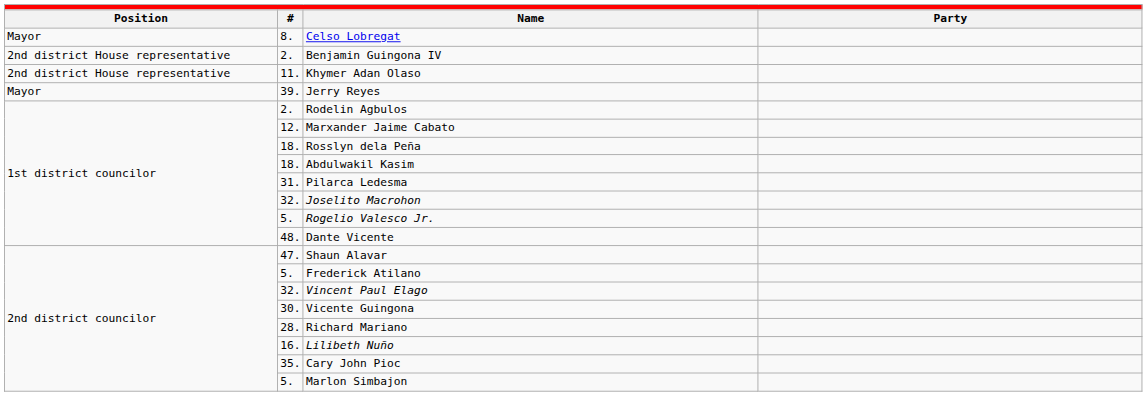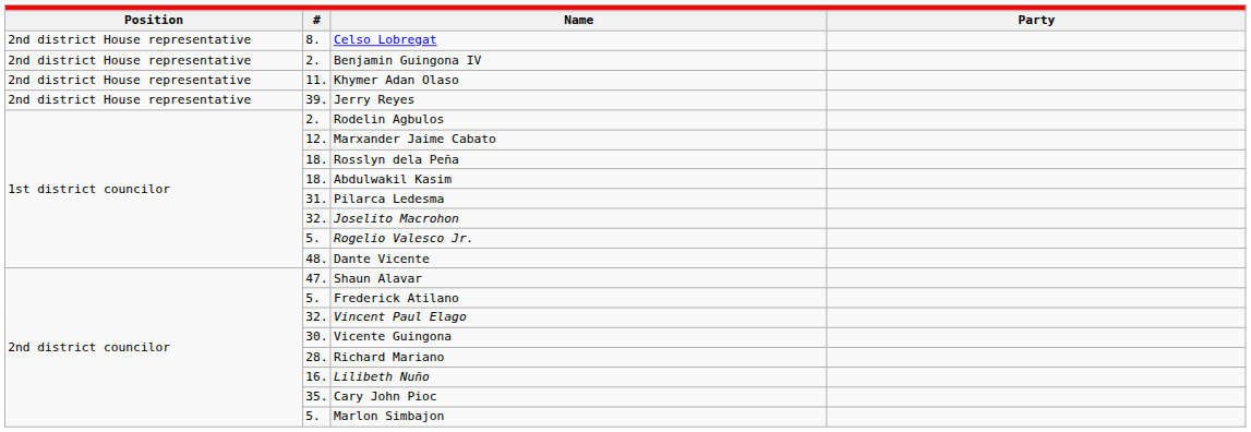Celso Lobregat | column 1: Mayor -> 2nd district House representative
Jerry Reyes | column 1: Mayor -> 2nd district House representative
